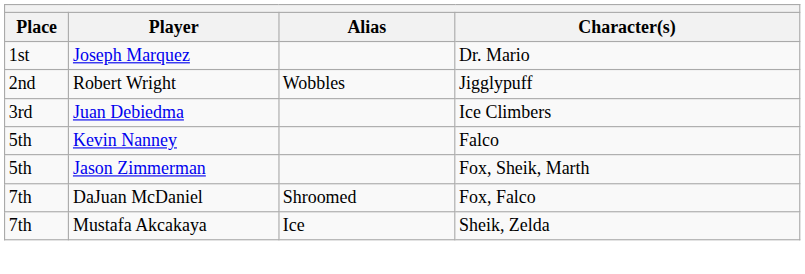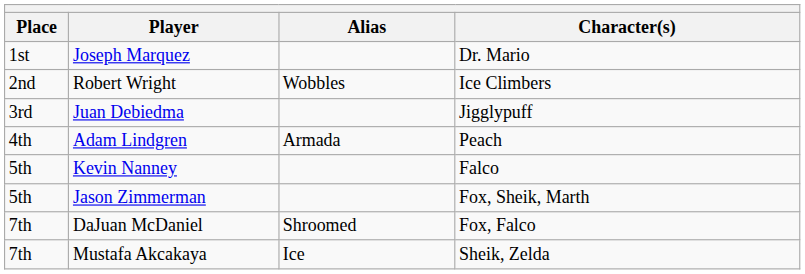Robert Wright | Character(s): Jigglypuff -> Ice Climbers
Juan Debiedma | Character(s): Ice Climbers -> Jigglypuff
+ row: 4th | Adam Lindgren | Armada | Peach
